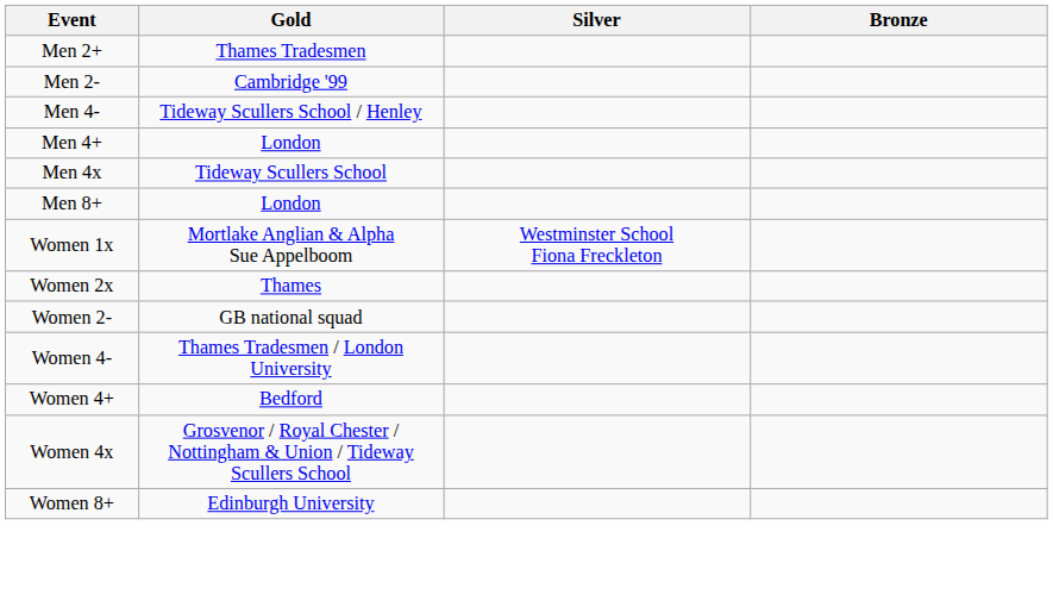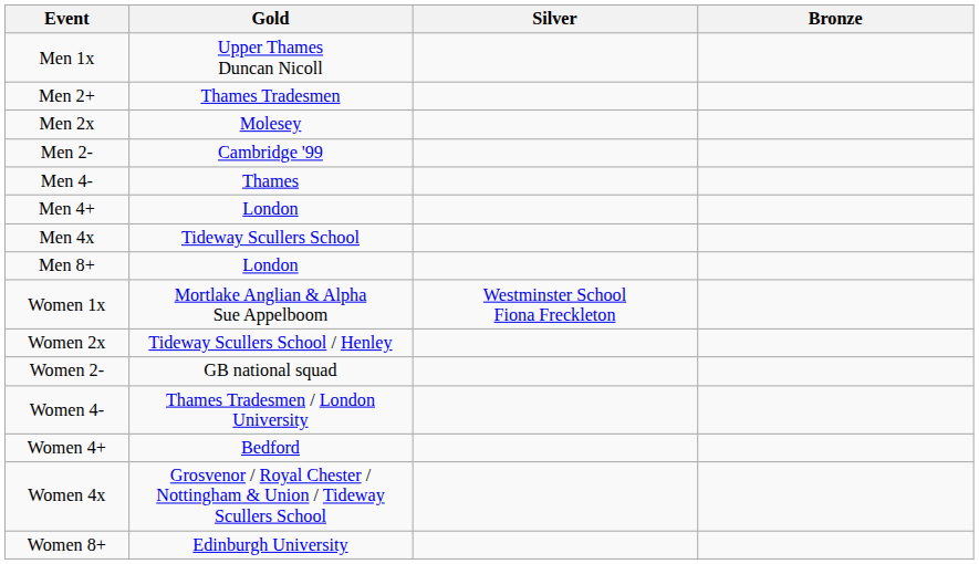+ row: Men 1x | Upper Thames Duncan Nicoll
+ row: Men 2x | Molesey
Men 4- | Gold: Tideway Scullers School / Henley -> Thames
Women 2x | Gold: Thames -> Tideway Scullers School / Henley
